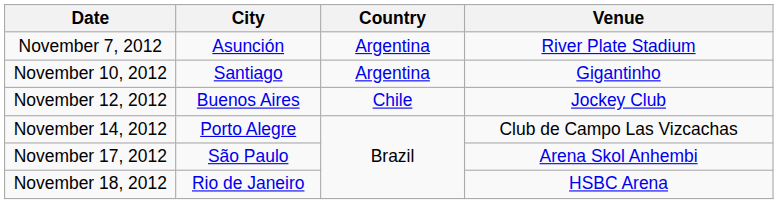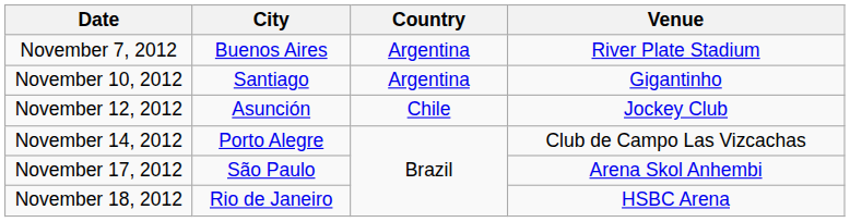November 7, 2012 | City: Asunción -> Buenos Aires
November 12, 2012 | City: Buenos Aires -> Asunción
